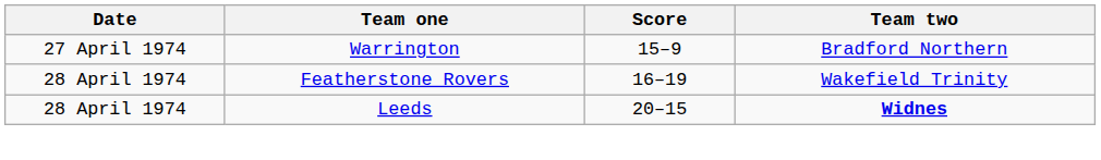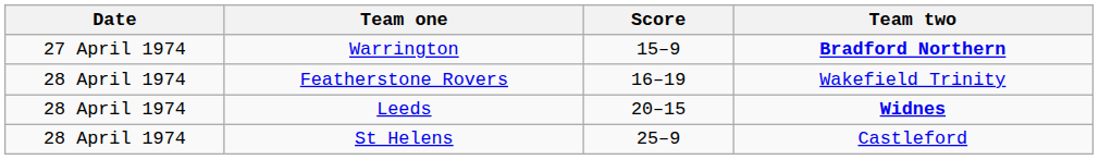Warrington | Team two: normal -> bold
+ row: 28 April 1974 | St Helens | 25–9 | Castleford
